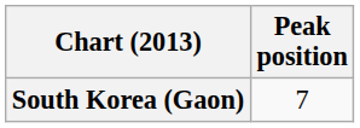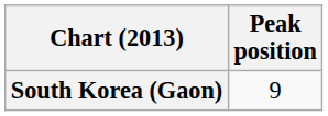South Korea (Gaon) | Peak position: 7 -> 9
